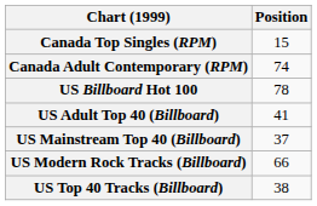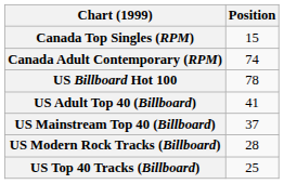US Modern Rock Tracks (Billboard) | Position: 66 -> 28
US Top 40 Tracks (Billboard) | Position: 38 -> 25
